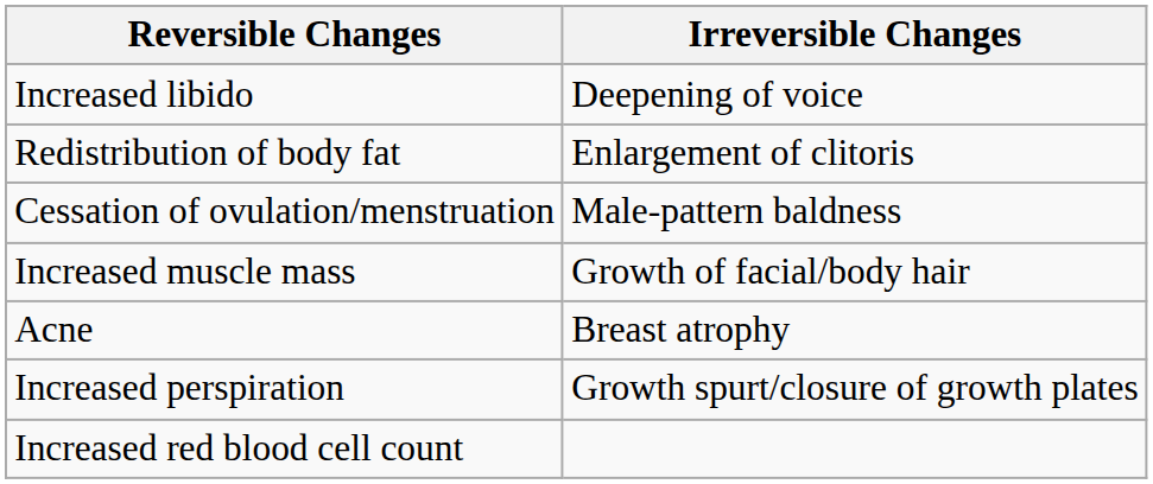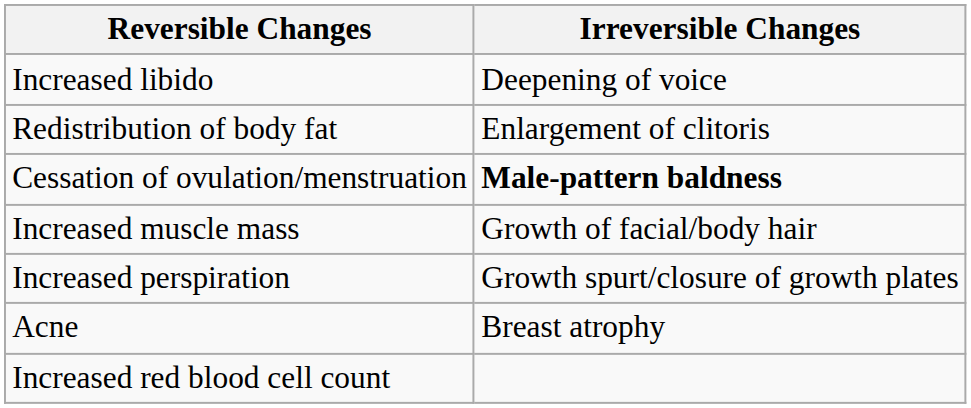Cessation of ovulation/menstruation | Irreversible Changes: normal -> bold
rows swapped: Increased perspiration <-> Acne
